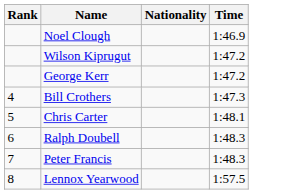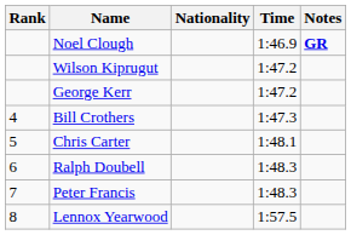+ column: Notes | GR
